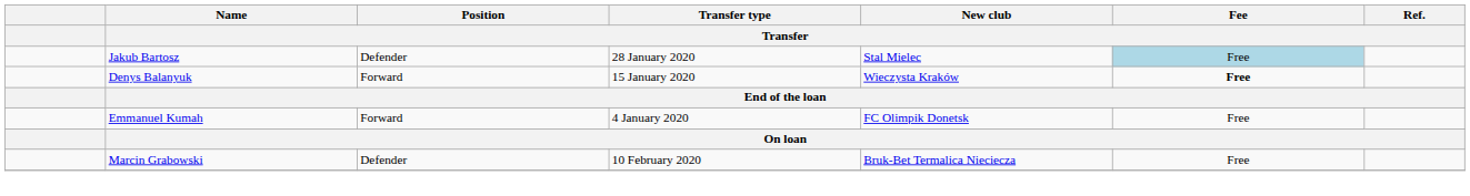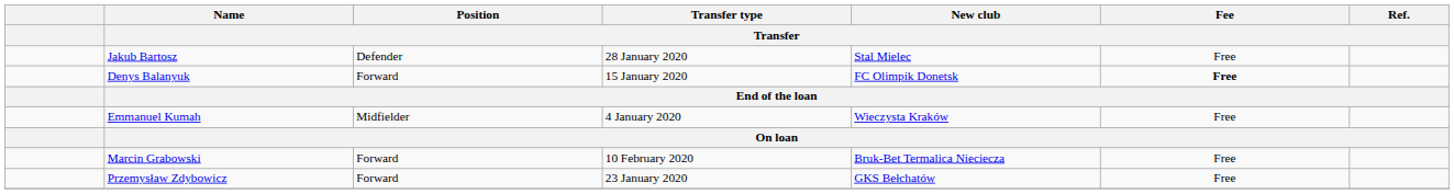Jakub Bartosz | Fee / Transfer: lightblue background -> no background
Denys Balanyuk | New club / Transfer: Wieczysta Kraków -> FC Olimpik Donetsk
Emmanuel Kumah | Position / Transfer: Forward -> Midfielder
Emmanuel Kumah | New club / Transfer: FC Olimpik Donetsk -> Wieczysta Kraków
Marcin Grabowski | Position / Transfer: Defender -> Forward
+ row: Przemysław Zdybowicz | Forward | 23 January 2020 | GKS Bełchatów | Free
